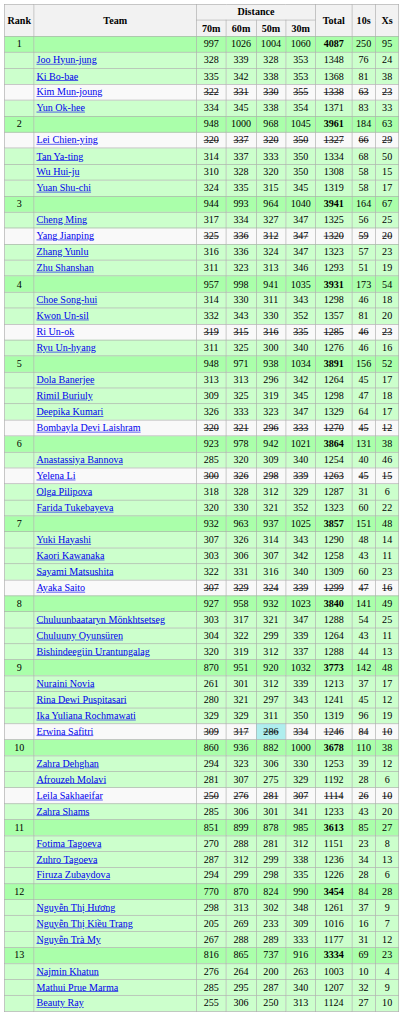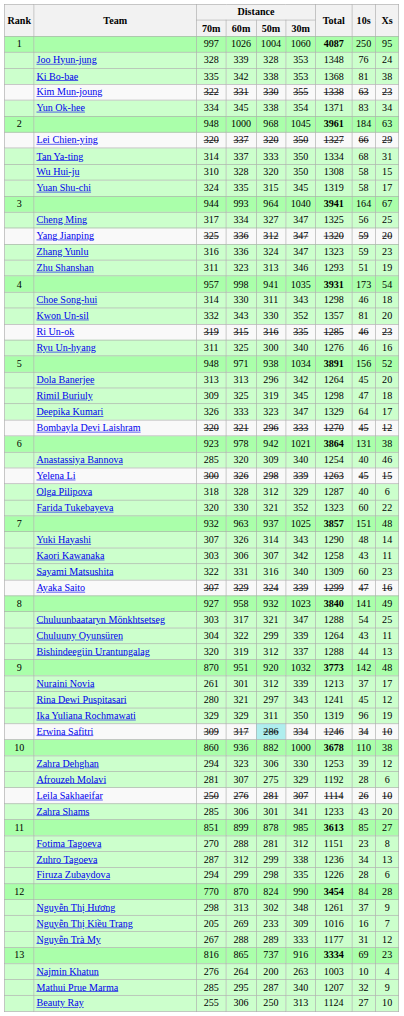Yun Ok-hee | Xs: 33 -> 34
Tan Ya-ting | Xs: 50 -> 31
Zhang Yunlu | 10s: 57 -> 59
Dola Banerjee | Xs: 17 -> 20
Olga Pilipova | 10s: 31 -> 40
Erwina Safitri | 10s: 84 -> 34
